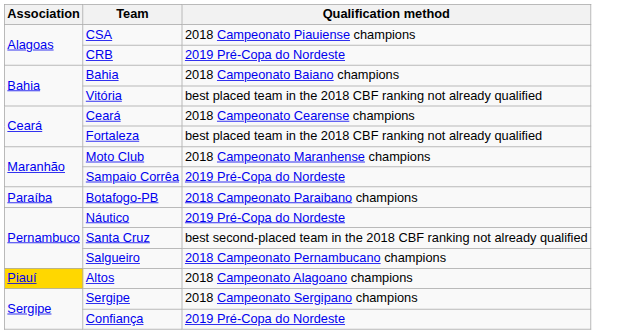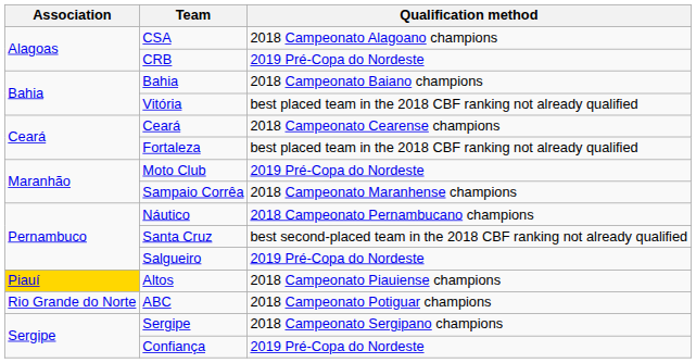CSA | Qualification method: 2018 Campeonato Piauiense champions -> 2018 Campeonato Alagoano champions
Moto Club | Qualification method: 2018 Campeonato Maranhense champions -> 2019 Pré-Copa do Nordeste
Sampaio Corrêa | Qualification method: 2019 Pré-Copa do Nordeste -> 2018 Campeonato Maranhense champions
- row: Paraíba | Botafogo-PB | 2018 Campeonato Paraibano champions
Náutico | Qualification method: 2019 Pré-Copa do Nordeste -> 2018 Campeonato Pernambucano champions
Salgueiro | Qualification method: 2018 Campeonato Pernambucano champions -> 2019 Pré-Copa do Nordeste
Altos | Qualification method: 2018 Campeonato Alagoano champions -> 2018 Campeonato Piauiense champions
+ row: Rio Grande do Norte | ABC | 2018 Campeonato Potiguar champions
